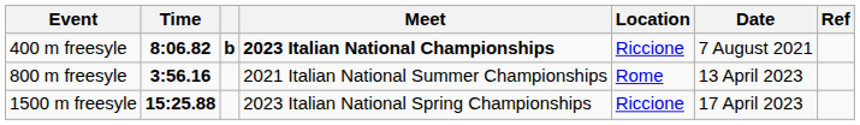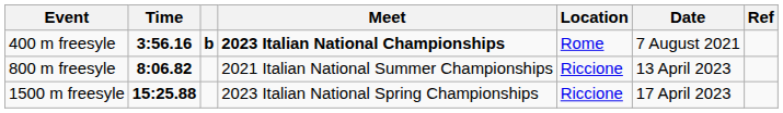400 m freesyle | Time: 8:06.82 -> 3:56.16
400 m freesyle | Location: Riccione -> Rome
800 m freesyle | Time: 3:56.16 -> 8:06.82
800 m freesyle | Location: Rome -> Riccione
